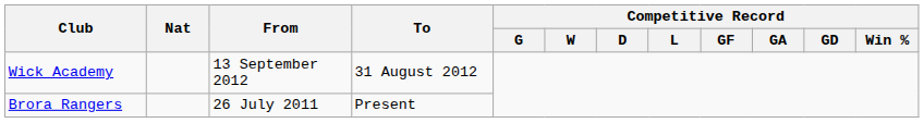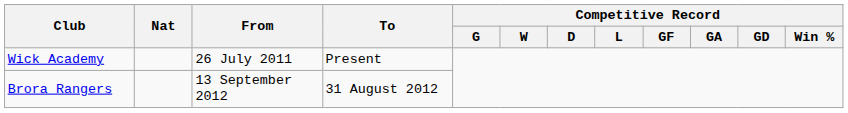Wick Academy | From: 13 September 2012 -> 26 July 2011
Wick Academy | To: 31 August 2012 -> Present
Brora Rangers | From: 26 July 2011 -> 13 September 2012
Brora Rangers | To: Present -> 31 August 2012
